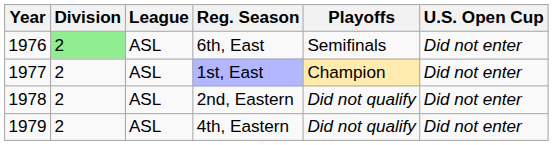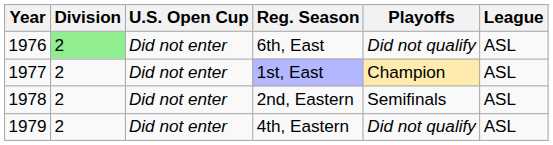columns swapped: League <-> U.S. Open Cup
6th, East | Playoffs: Semifinals -> Did not qualify
2nd, Eastern | Playoffs: Did not qualify -> Semifinals
